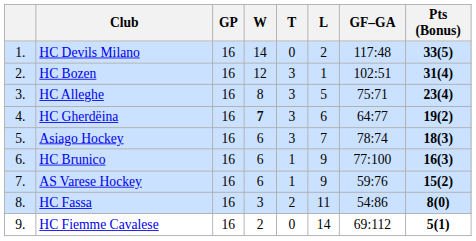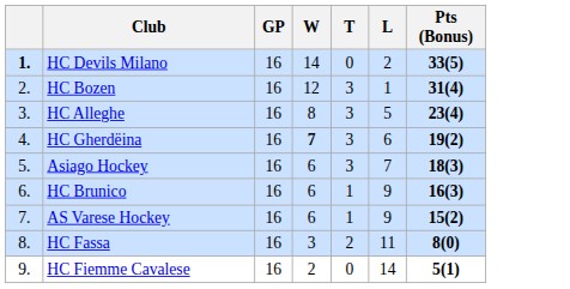- column: GF–GA | 117:48 | 102:51 | 75:71 | 64:77 | 78:74 | 77:100 | 59:76 | 54:86 | 69:112
HC Devils Milano | column 1: normal -> bold
